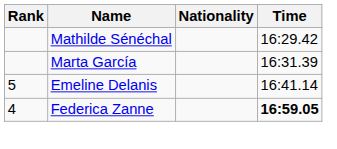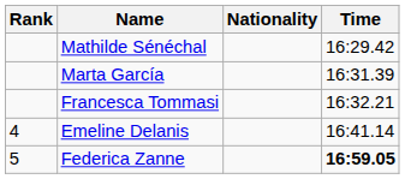+ row: Francesca Tommasi | 16:32.21
Emeline Delanis | Rank: 5 -> 4
Federica Zanne | Rank: 4 -> 5
